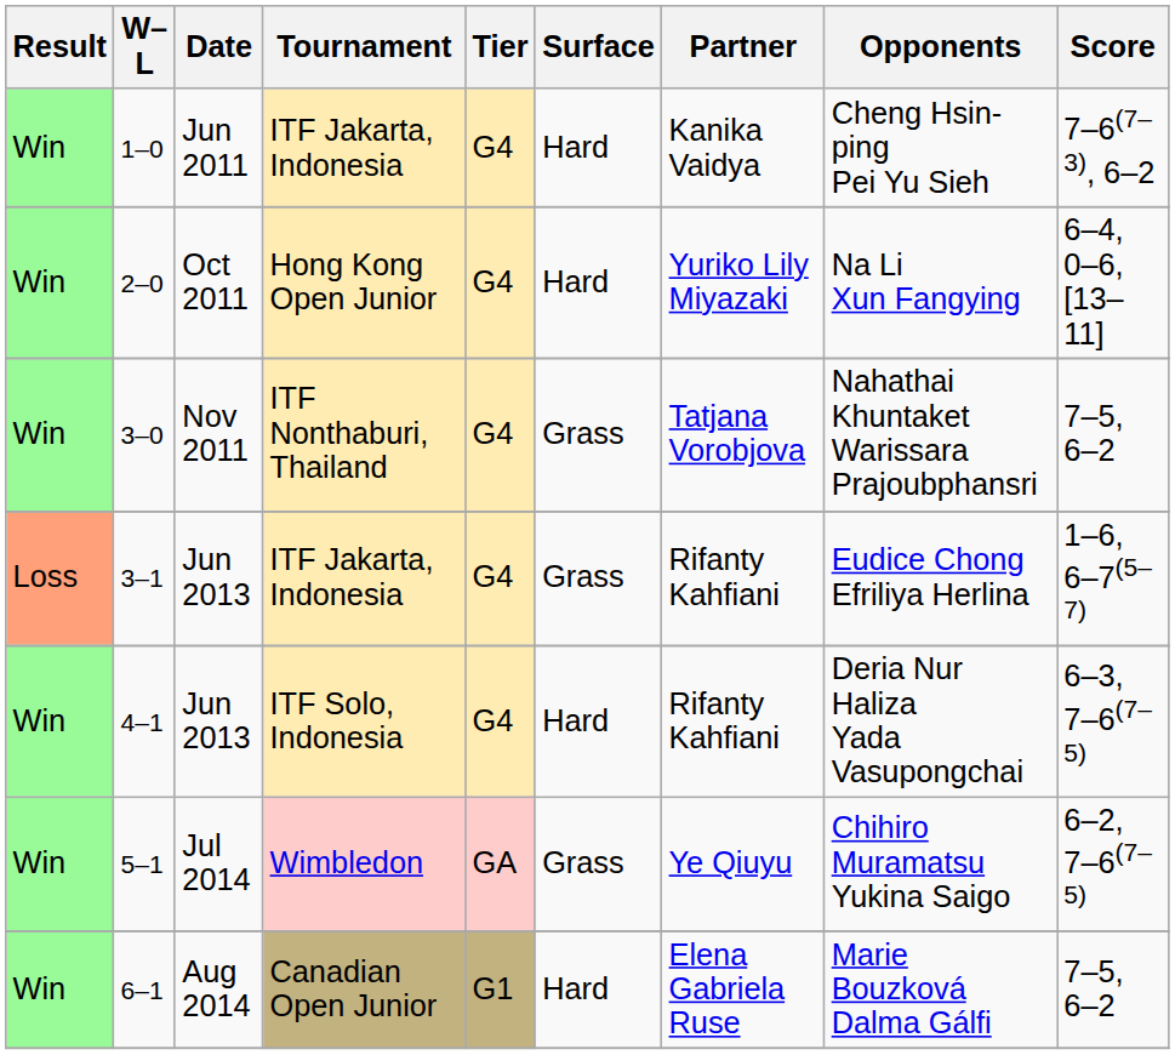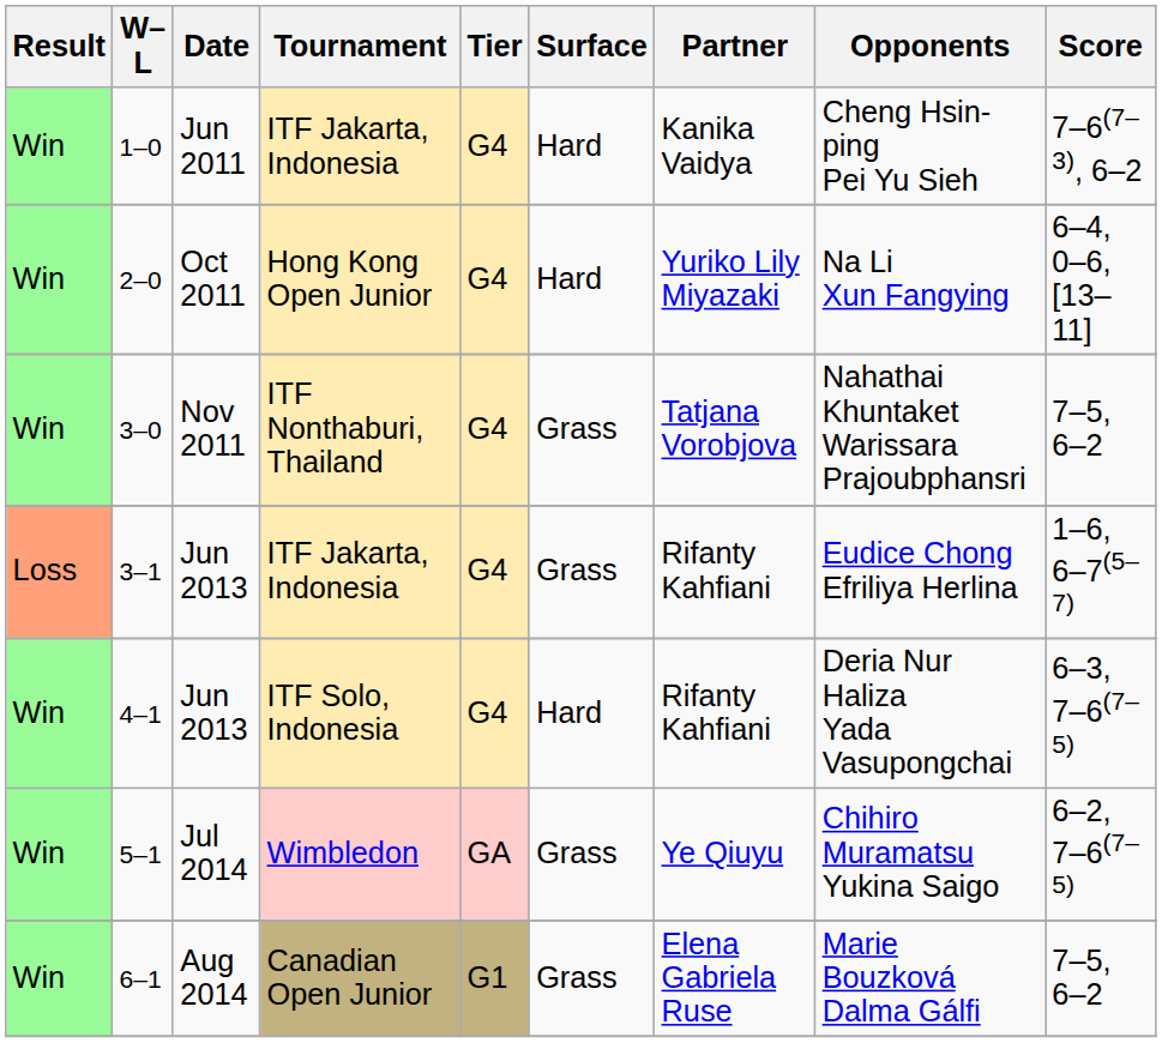6–1 | Surface: Hard -> Grass
